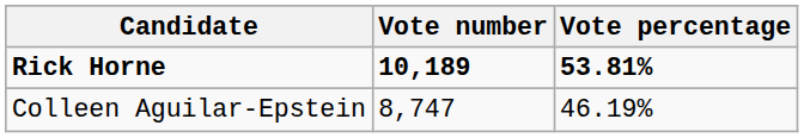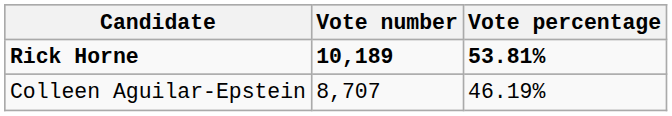Colleen Aguilar-Epstein | Vote number: 8,747 -> 8,707
